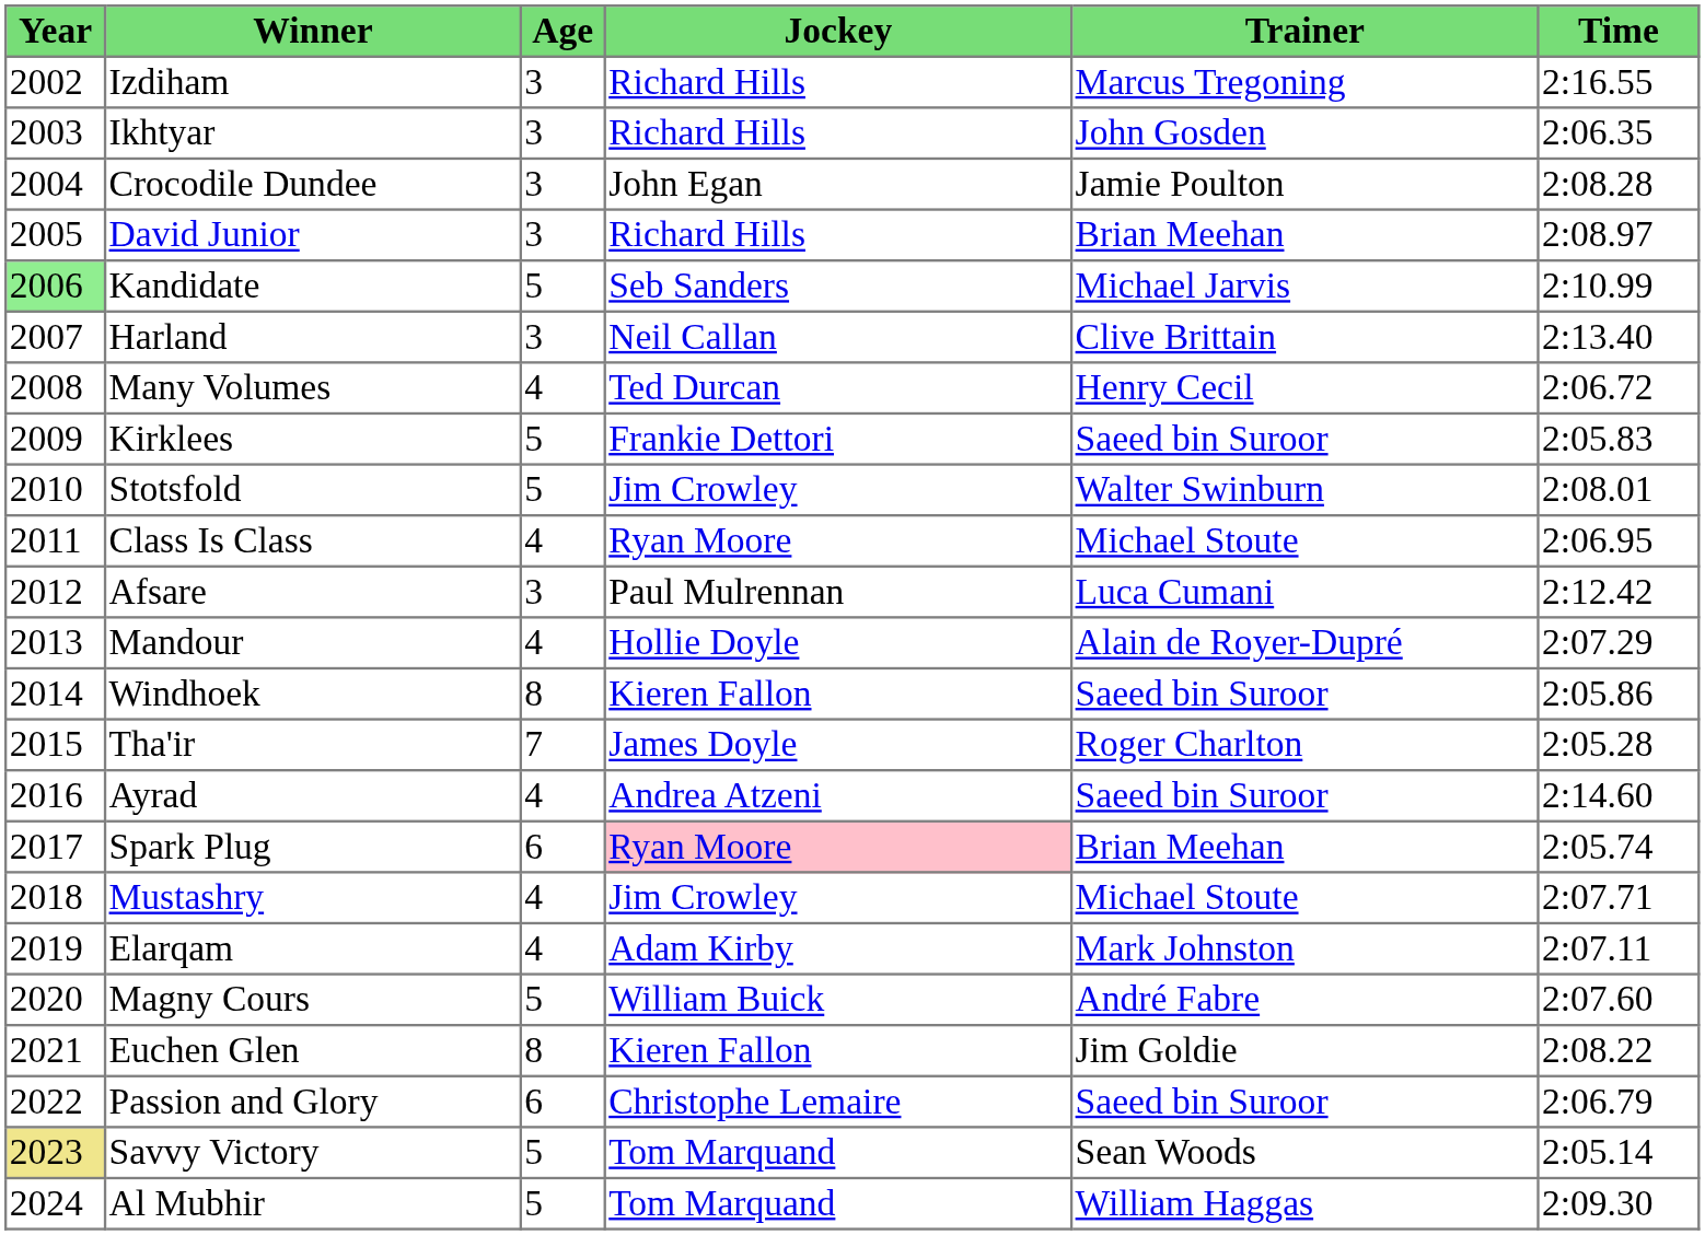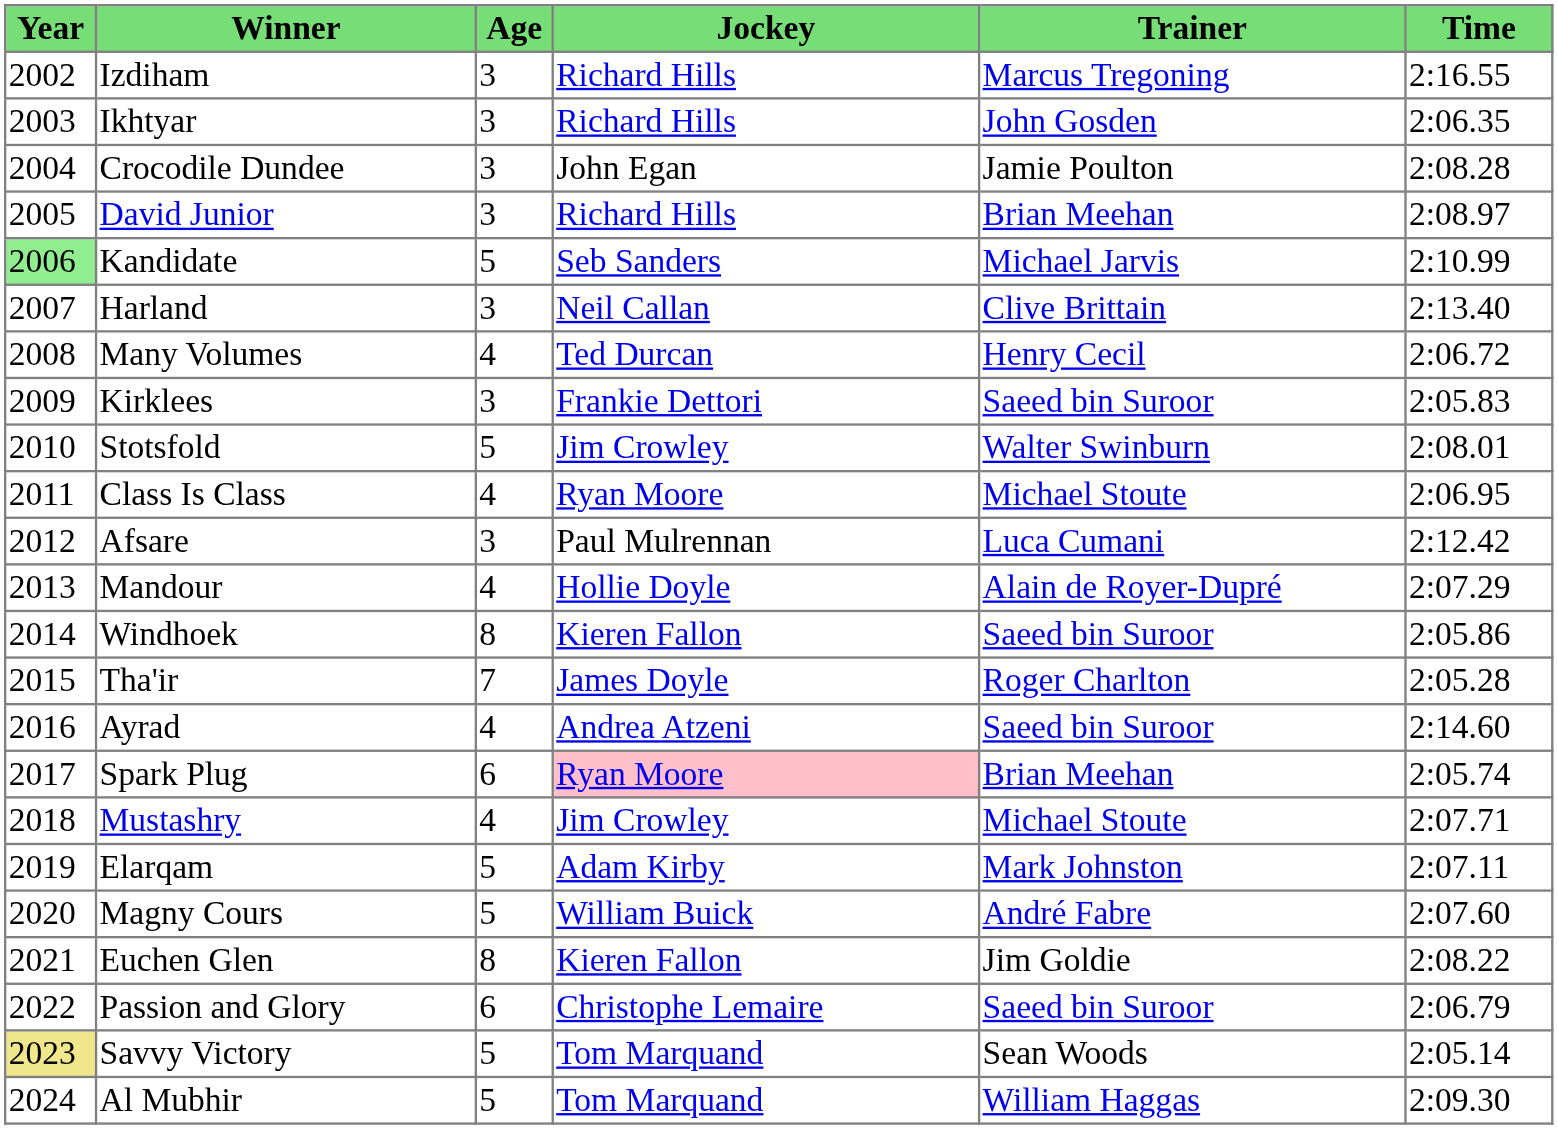Kirklees | Age: 5 -> 3
Elarqam | Age: 4 -> 5
